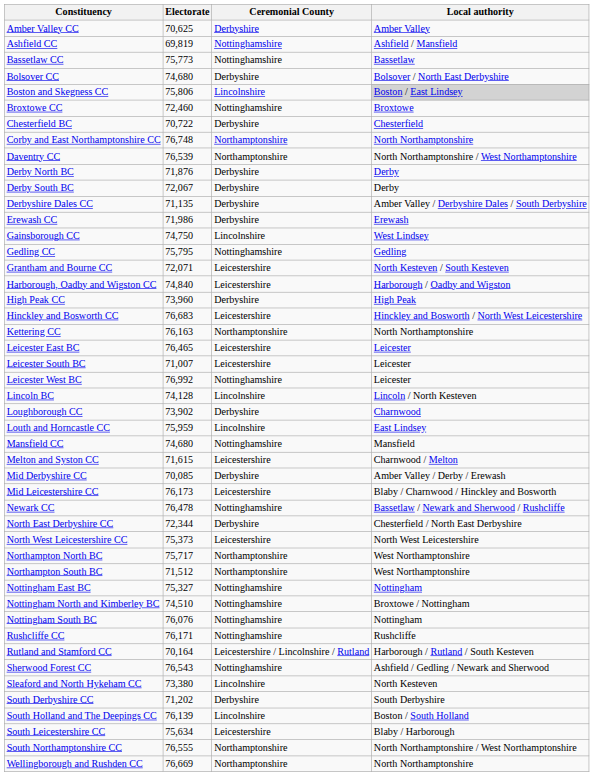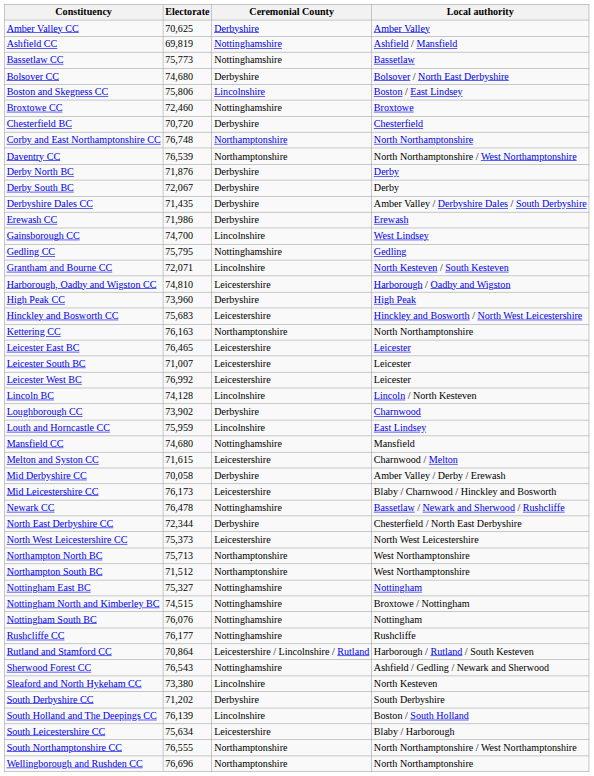Boston and Skegness CC | Local authority: lightgrey background -> no background
Chesterfield BC | Electorate: 70,722 -> 70,720
Derbyshire Dales CC | Electorate: 71,135 -> 71,435
Gainsborough CC | Electorate: 74,750 -> 74,700
Grantham and Bourne CC | Ceremonial County: Leicestershire -> Lincolnshire
Harborough, Oadby and Wigston CC | Electorate: 74,840 -> 74,810
Hinckley and Bosworth CC | Electorate: 76,683 -> 75,683
Leicester West BC | Ceremonial County: Nottinghamshire -> Leicestershire
Mid Derbyshire CC | Electorate: 70,085 -> 70,058
Northampton North BC | Electorate: 75,717 -> 75,713
Nottingham North and Kimberley BC | Electorate: 74,510 -> 74,515
Rushcliffe CC | Electorate: 76,171 -> 76,177
Rutland and Stamford CC | Electorate: 70,164 -> 70,864
Wellingborough and Rushden CC | Electorate: 76,669 -> 76,696
